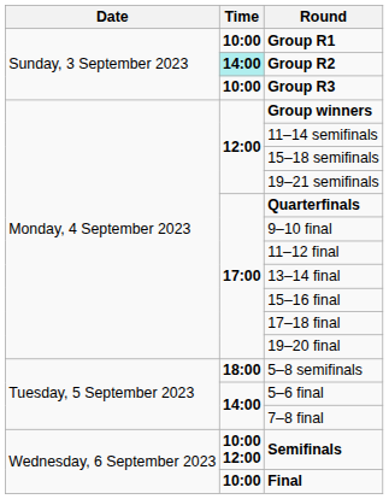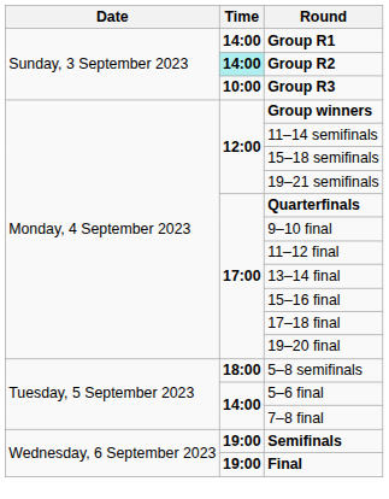Group R1 | Time: 10:00 -> 14:00
Semifinals | Time: 10:00 12:00 -> 19:00
Final | Time: 10:00 -> 19:00
